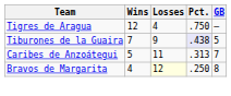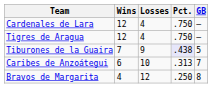+ row: Cardenales de Lara | 12 | 4 | .750 | –
Caribes de Anzoátegui | Wins: 5 -> 6
Caribes de Anzoátegui | Losses: 11 -> 10
Bravos de Margarita | Losses: lightyellow background -> no background
